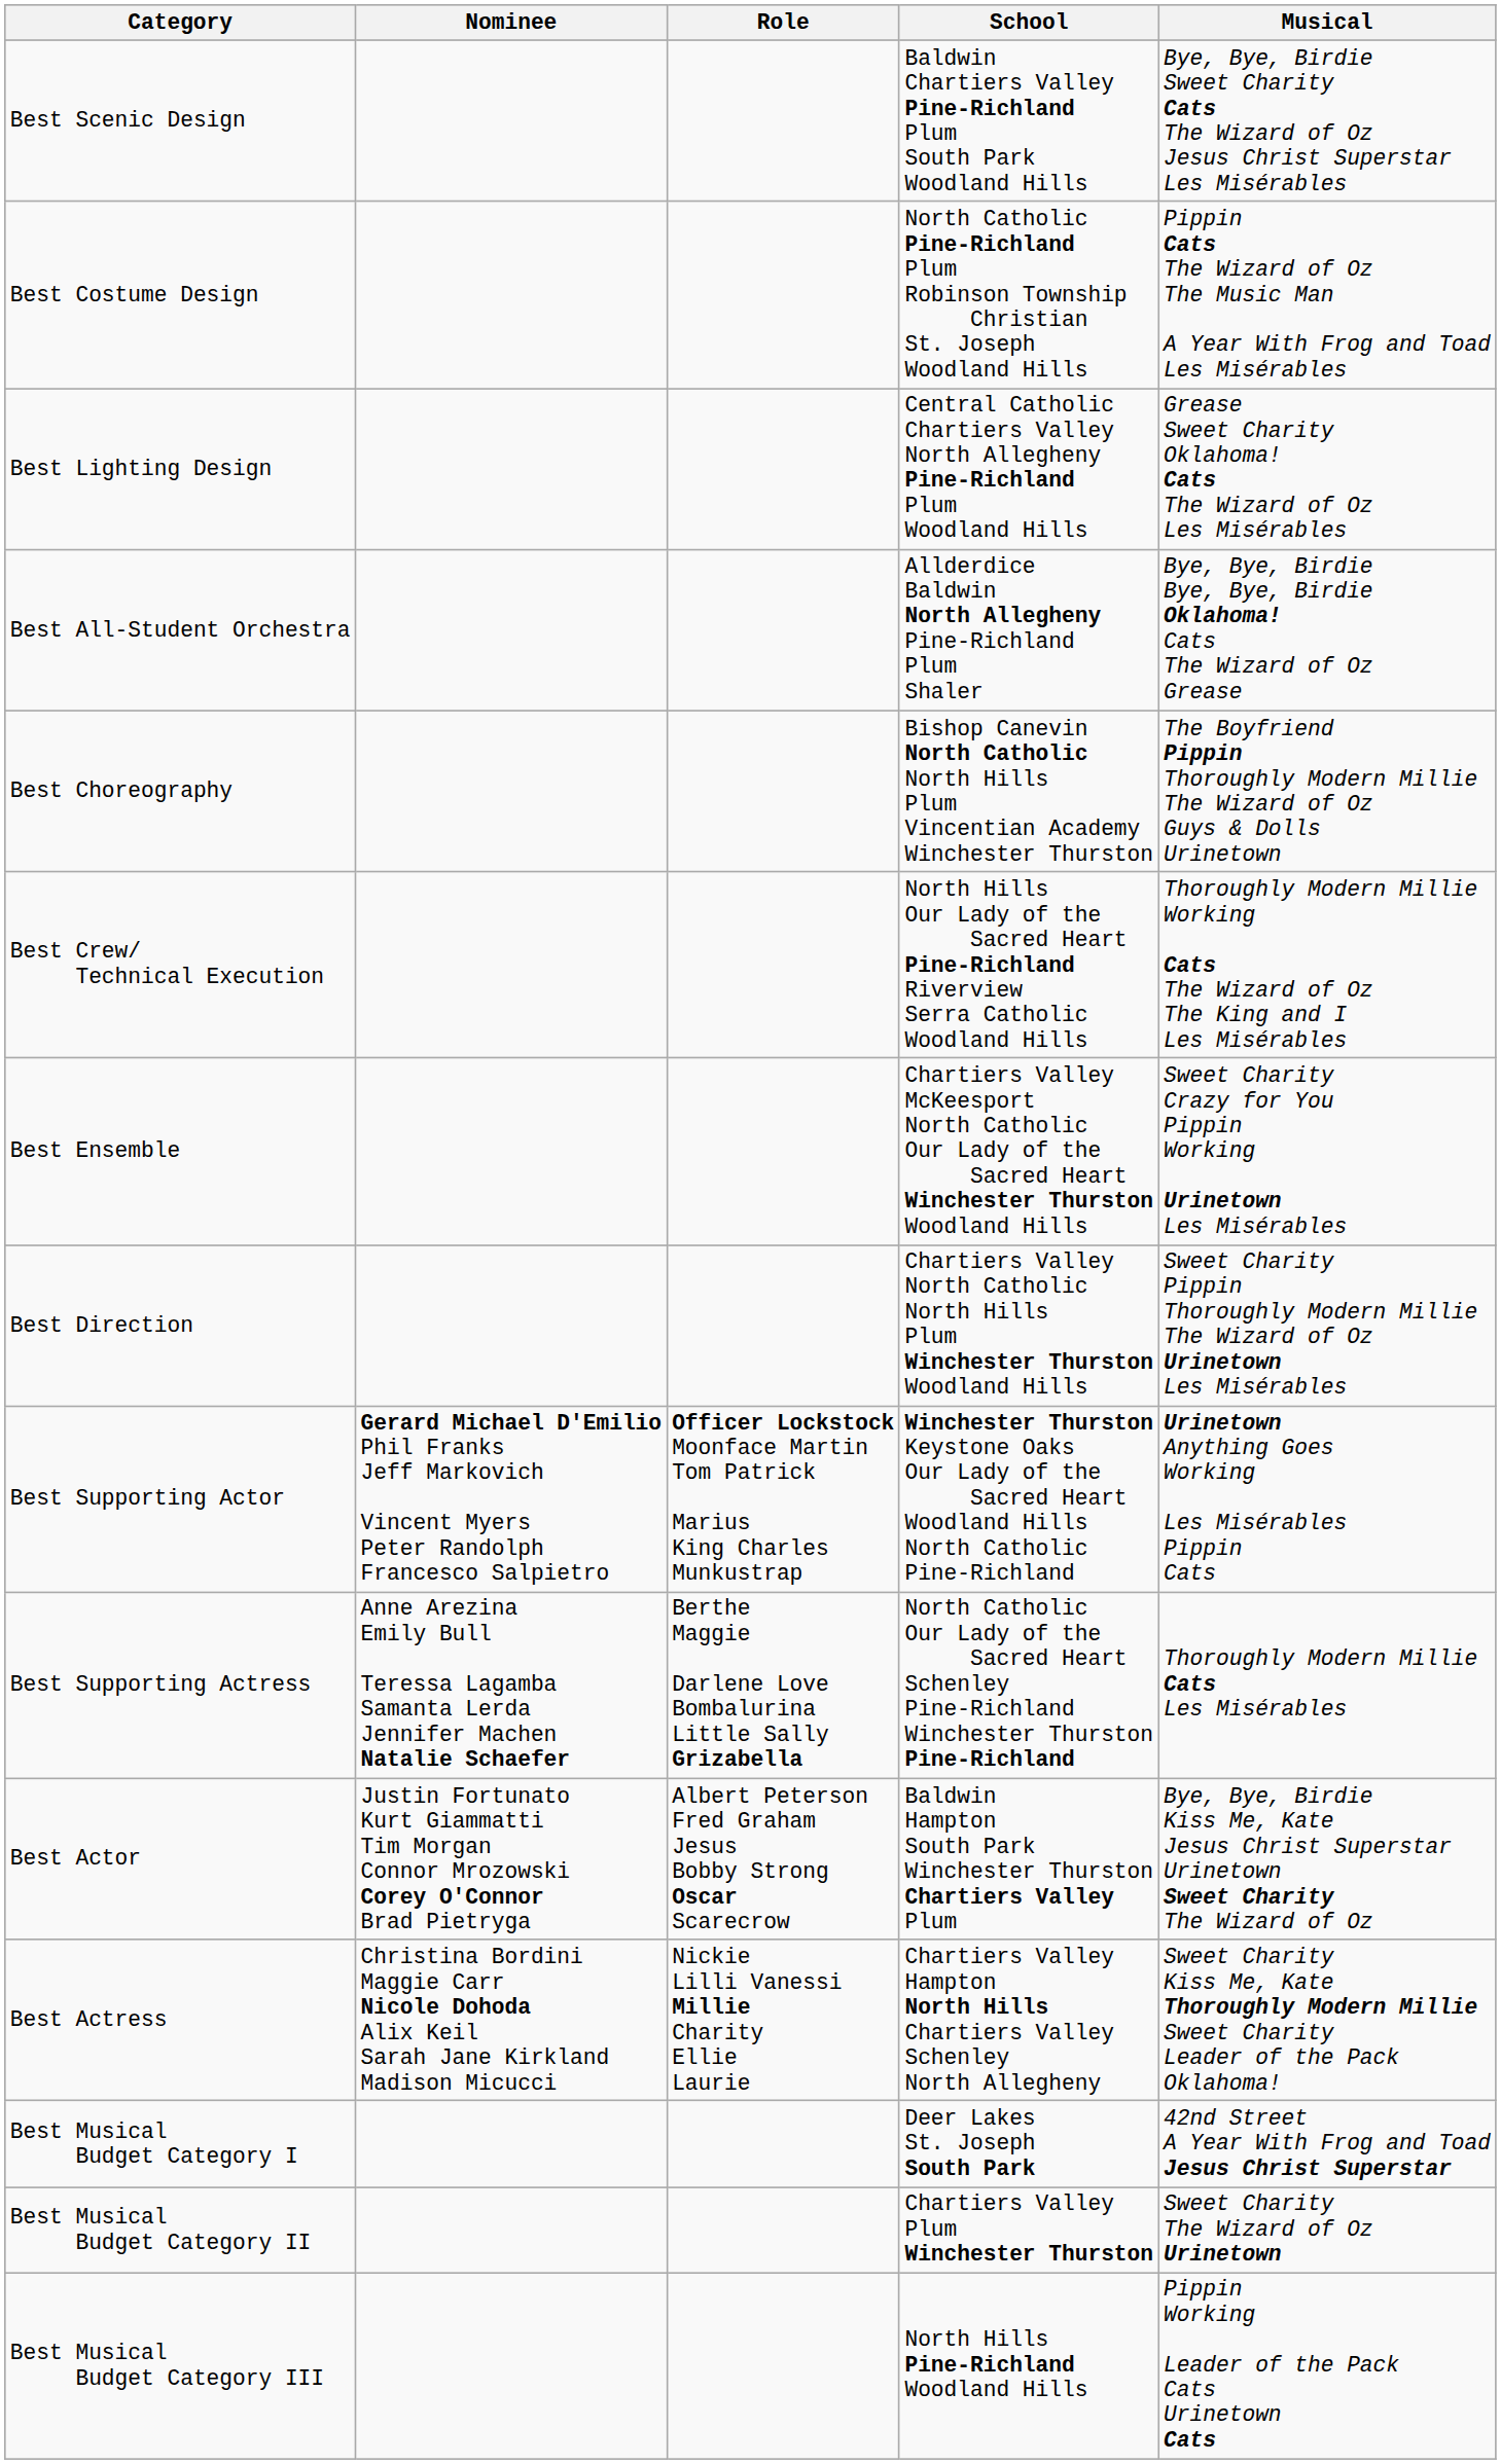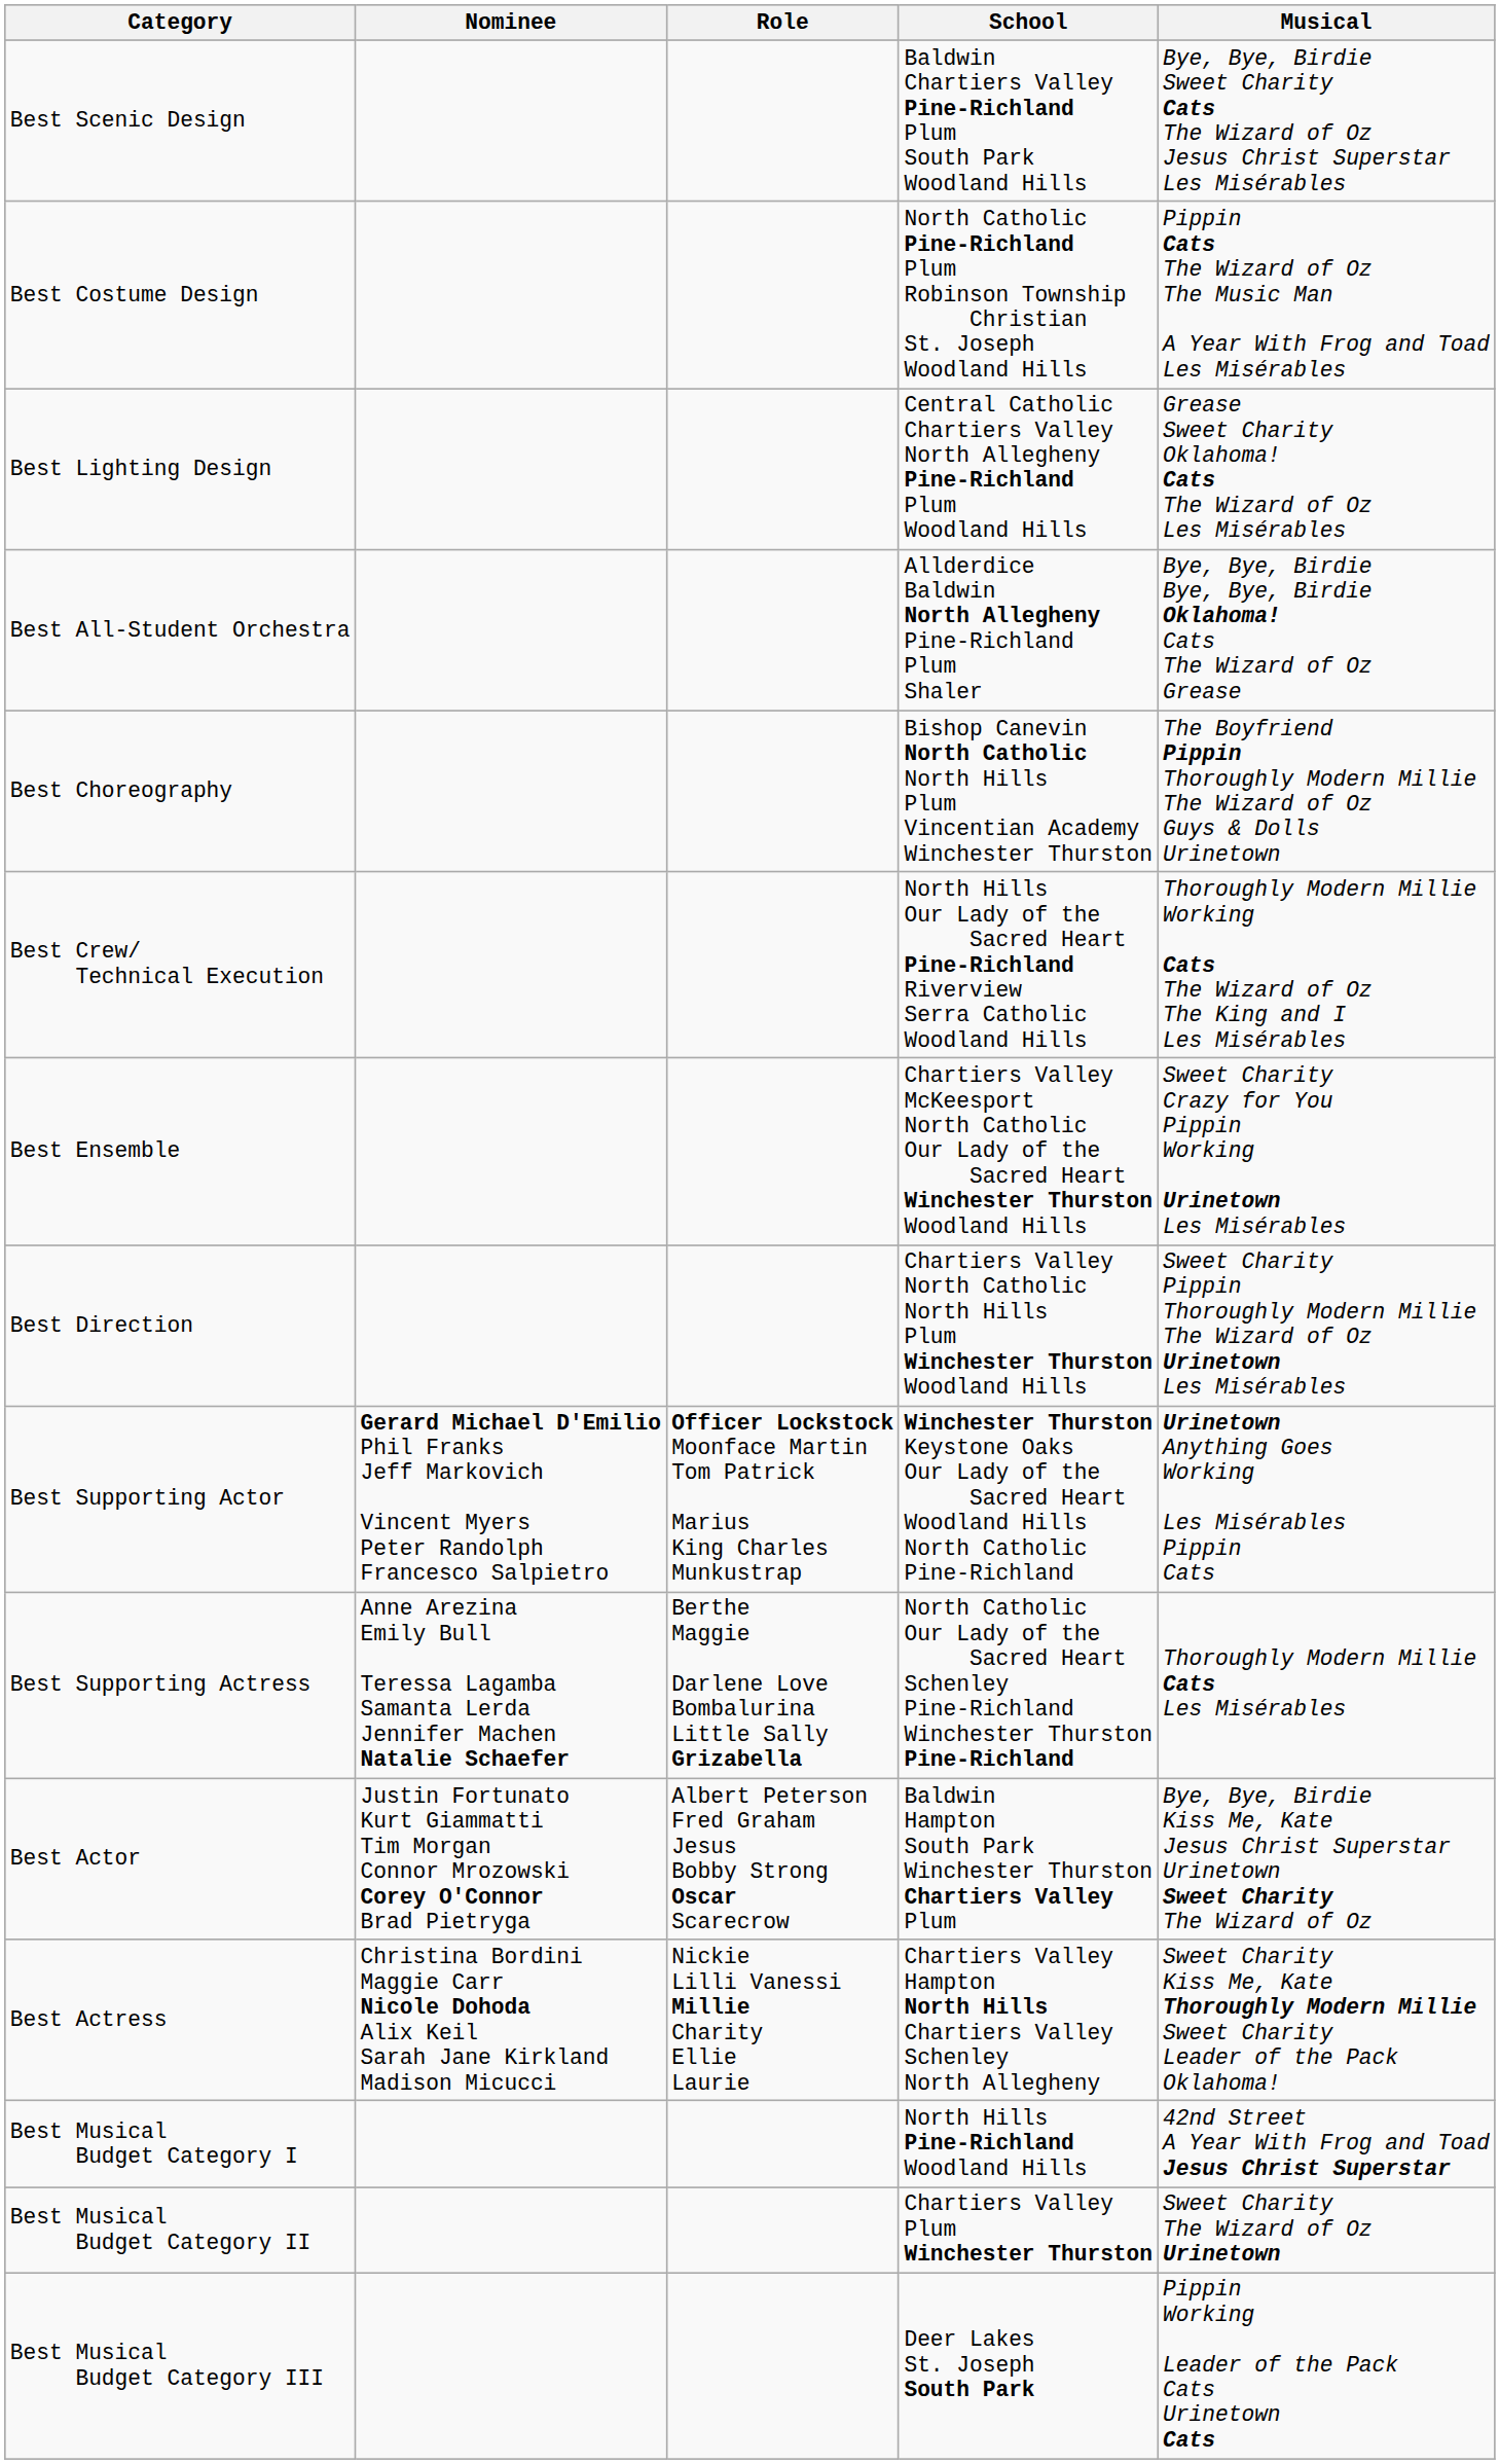Best Musical Budget Category I | School: Deer Lakes St. Joseph South Park -> North Hills Pine-Richland Woodland Hills
Best Musical Budget Category III | School: North Hills Pine-Richland Woodland Hills -> Deer Lakes St. Joseph South Park
